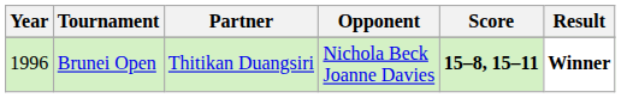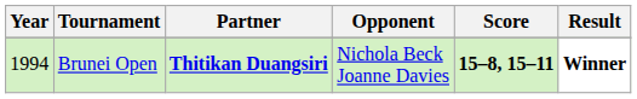Brunei Open | Year: 1996 -> 1994
Brunei Open | Partner: normal -> bold
